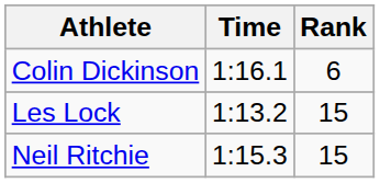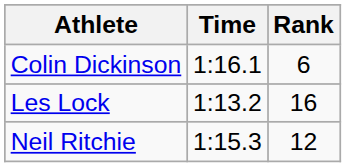Les Lock | Rank: 15 -> 16
Neil Ritchie | Rank: 15 -> 12
